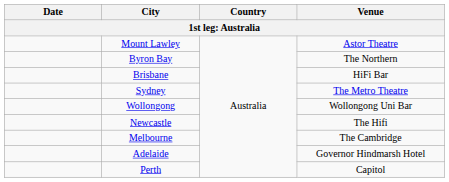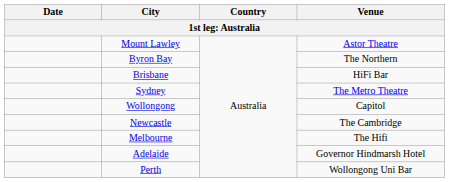Wollongong | Venue: Wollongong Uni Bar -> Capitol
Newcastle | Venue: The Hifi -> The Cambridge
Melbourne | Venue: The Cambridge -> The Hifi
Perth | Venue: Capitol -> Wollongong Uni Bar
